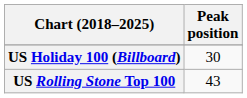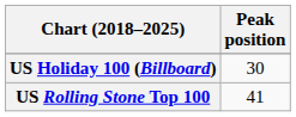US Rolling Stone Top 100 | Peak position: 43 -> 41
